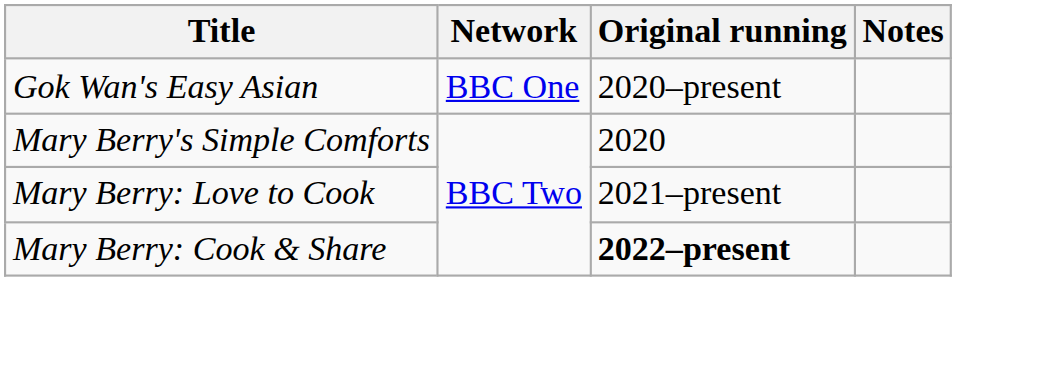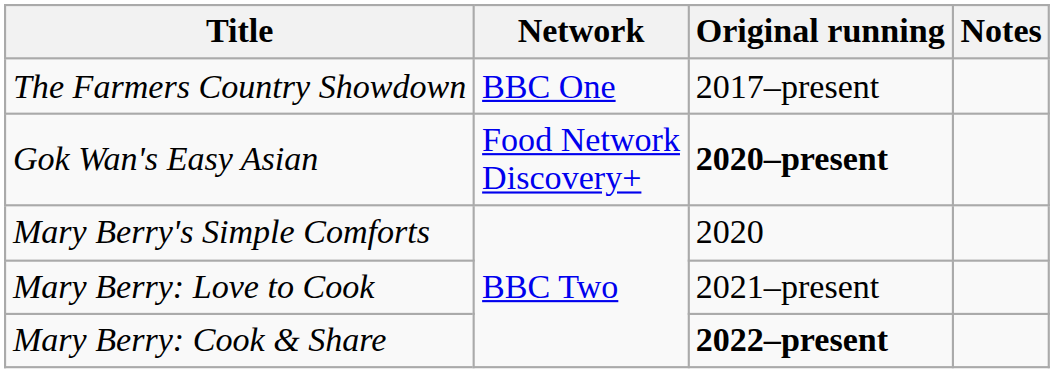+ row: The Farmers Country Showdown | BBC One | 2017–present
Gok Wan's Easy Asian | Network: BBC One -> Food Network Discovery+
Gok Wan's Easy Asian | Original running: normal -> bold
